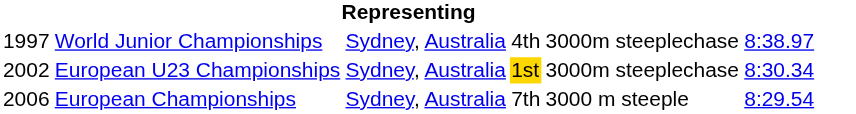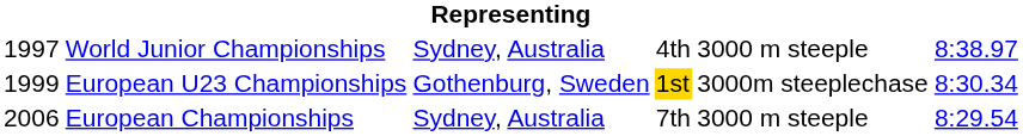World Junior Championships | column 5: 3000m steeplechase -> 3000 m steeple
European U23 Championships | column 1: 2002 -> 1999
European U23 Championships | column 3: Sydney, Australia -> Gothenburg, Sweden
